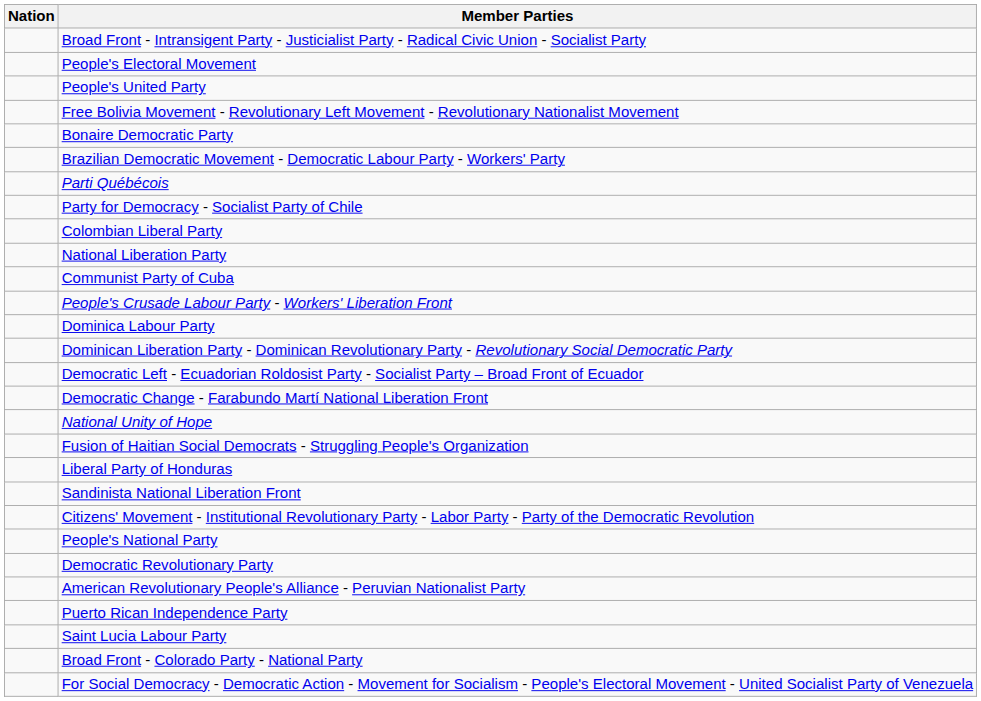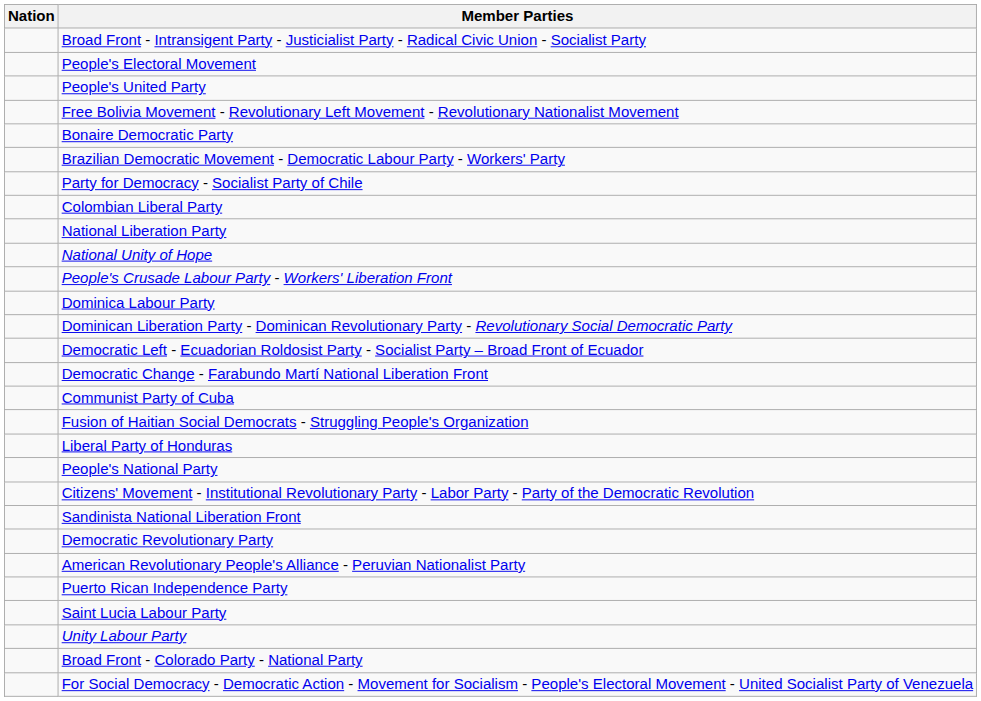- row: Parti Québécois
rows swapped: Communist Party of Cuba <-> National Unity of Hope
rows swapped: People's National Party <-> Sandinista National Liberation Front
+ row: Unity Labour Party
